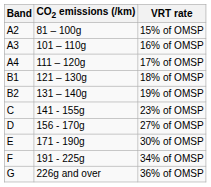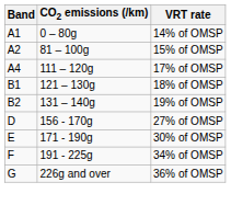+ row: A1 | 0 – 80g | 14% of OMSP
- row: A3 | 101 – 110g | 16% of OMSP
- row: C | 141 - 155g | 23% of OMSP
